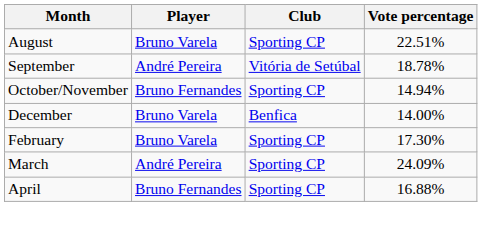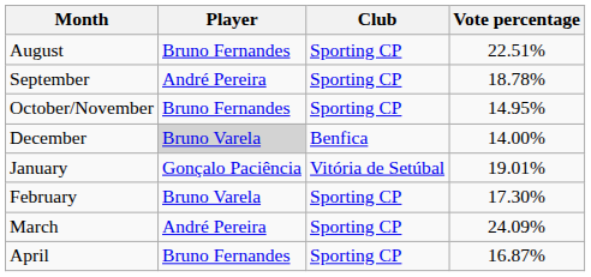August | Player: Bruno Varela -> Bruno Fernandes
September | Club: Vitória de Setúbal -> Sporting CP
October/November | Vote percentage: 14.94% -> 14.95%
December | Player: no background -> lightgrey background
+ row: January | Gonçalo Paciência | Vitória de Setúbal | 19.01%
April | Vote percentage: 16.88% -> 16.87%
